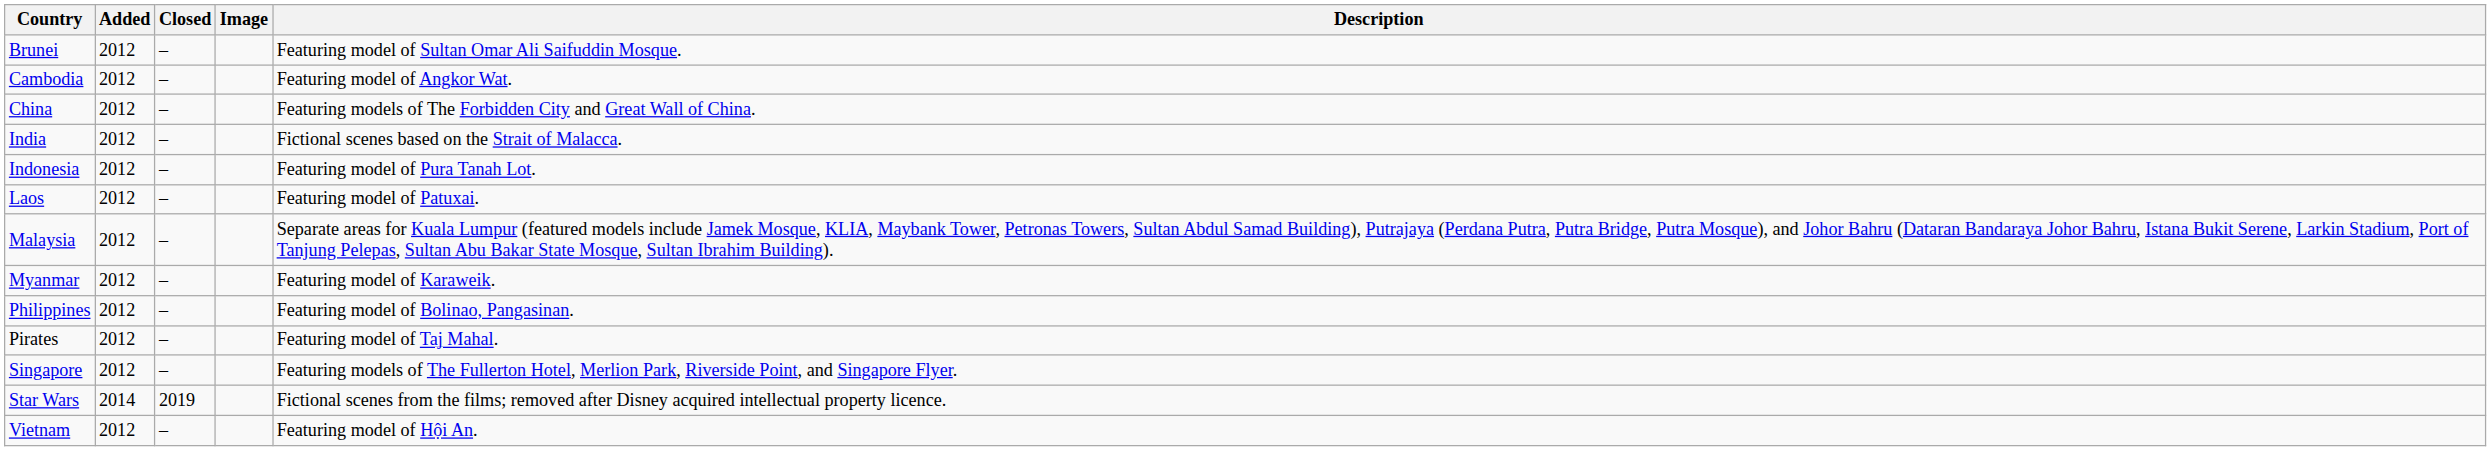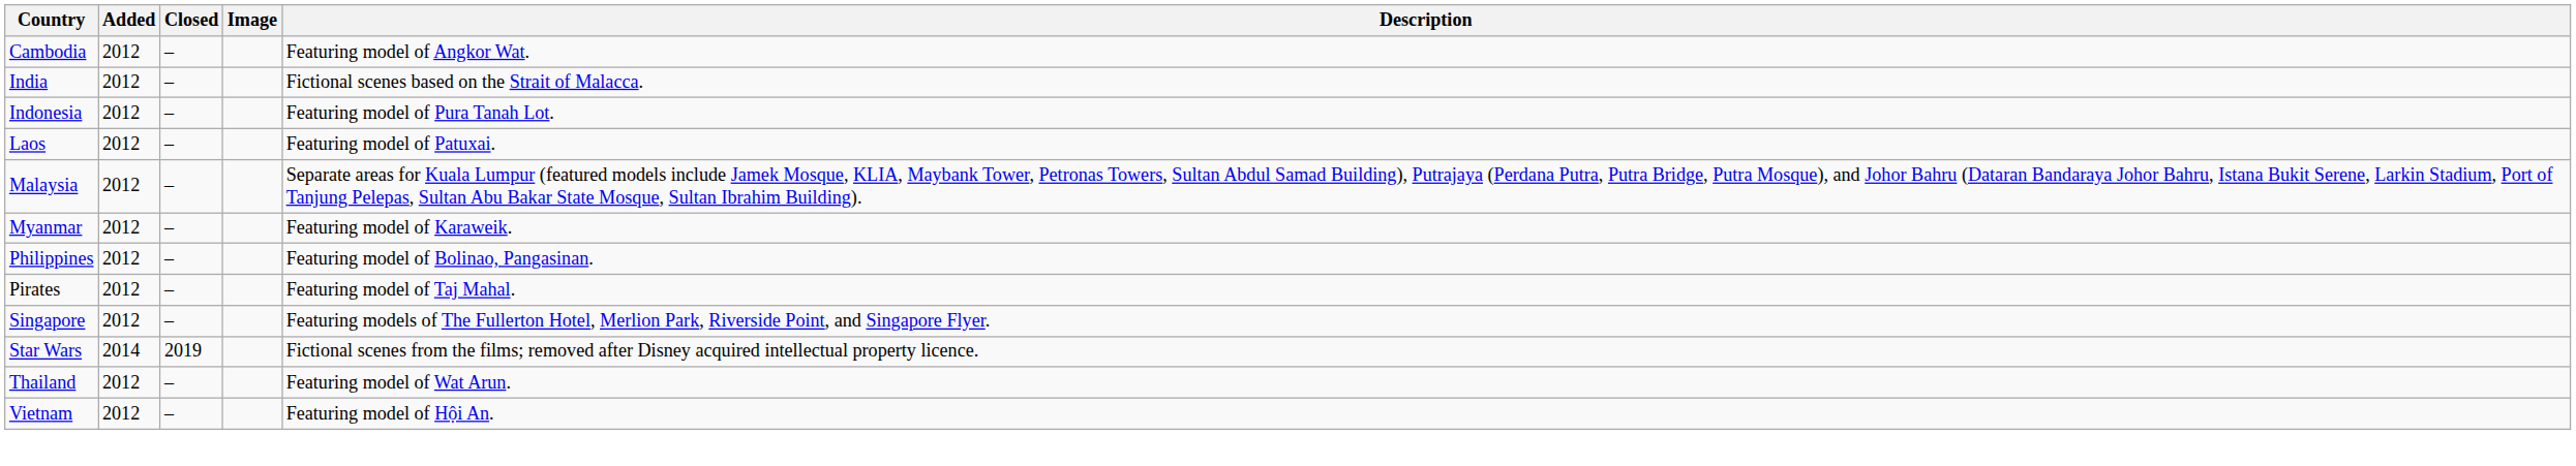- row: Brunei | 2012 | – | Featuring model of Sultan Omar Ali Saifuddin Mosque.
- row: China | 2012 | – | Featuring models of The Forbidden City and Great Wall of China.
+ row: Thailand | 2012 | – | Featuring model of Wat Arun.
